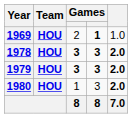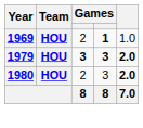- row: 1978 | HOU | 3 | 3 | 2.0
1980 | column 3: 1 -> 2
